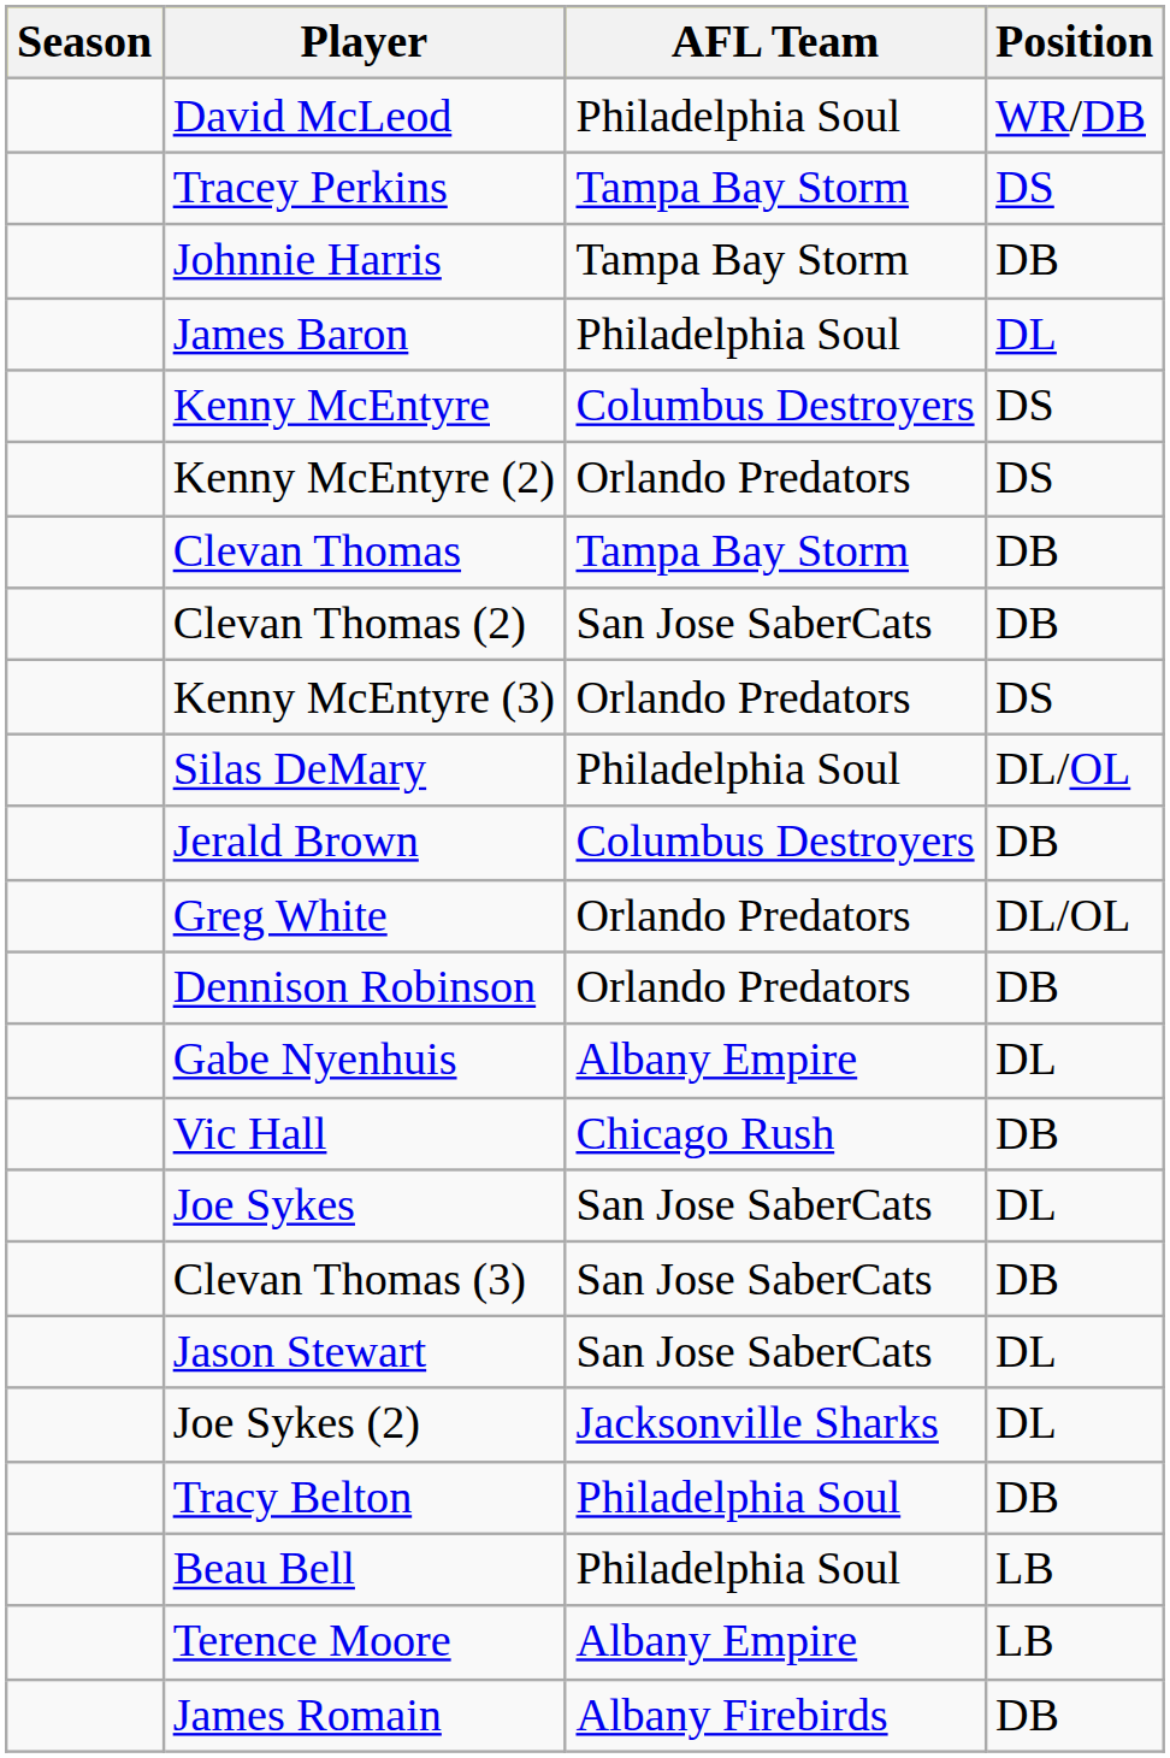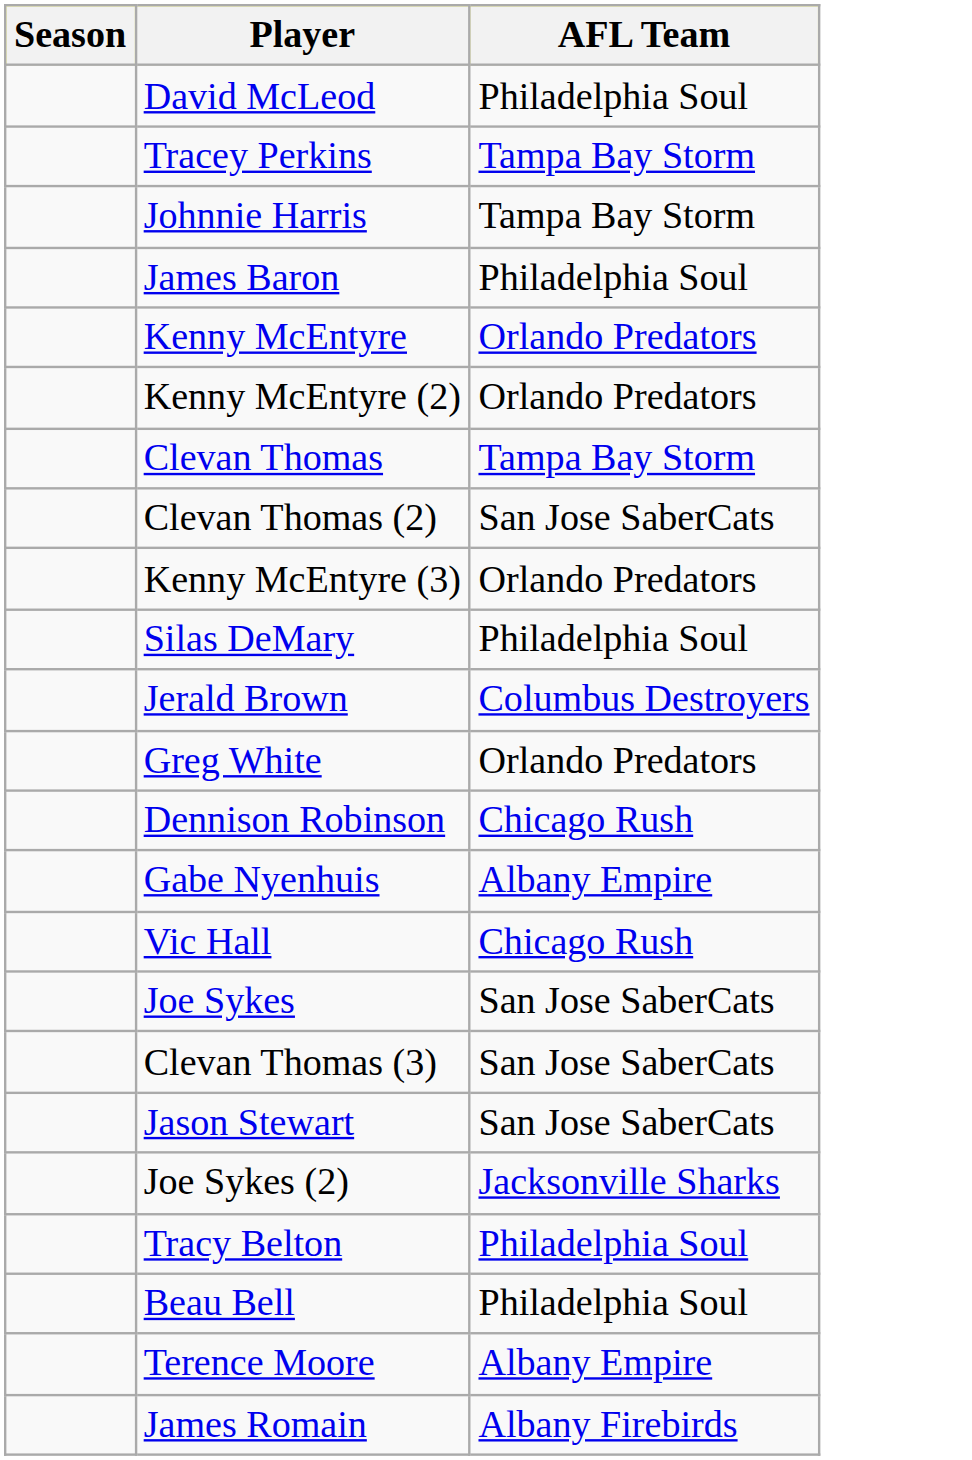- column: Position | WR/DB | DS | DB | DL | DS | DS | DB | DB | DS | DL/OL | DB | DL/OL | DB | DL | DB | DL | DB | DL | DL | DB | LB | LB | DB
Kenny McEntyre | AFL Team: Columbus Destroyers -> Orlando Predators
Dennison Robinson | AFL Team: Orlando Predators -> Chicago Rush
